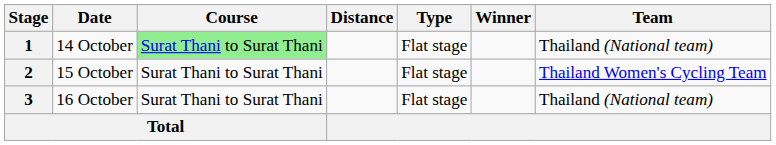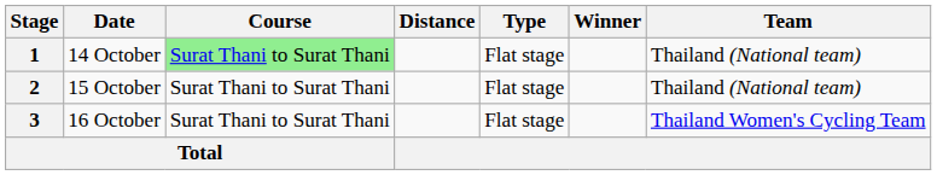2 | Team: Thailand Women's Cycling Team -> Thailand (National team)
3 | Team: Thailand (National team) -> Thailand Women's Cycling Team
